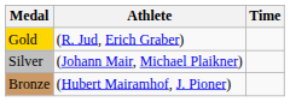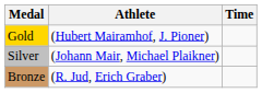Gold | Athlete: (R. Jud, Erich Graber) -> (Hubert Mairamhof, J. Pioner)
Bronze | Athlete: (Hubert Mairamhof, J. Pioner) -> (R. Jud, Erich Graber)
